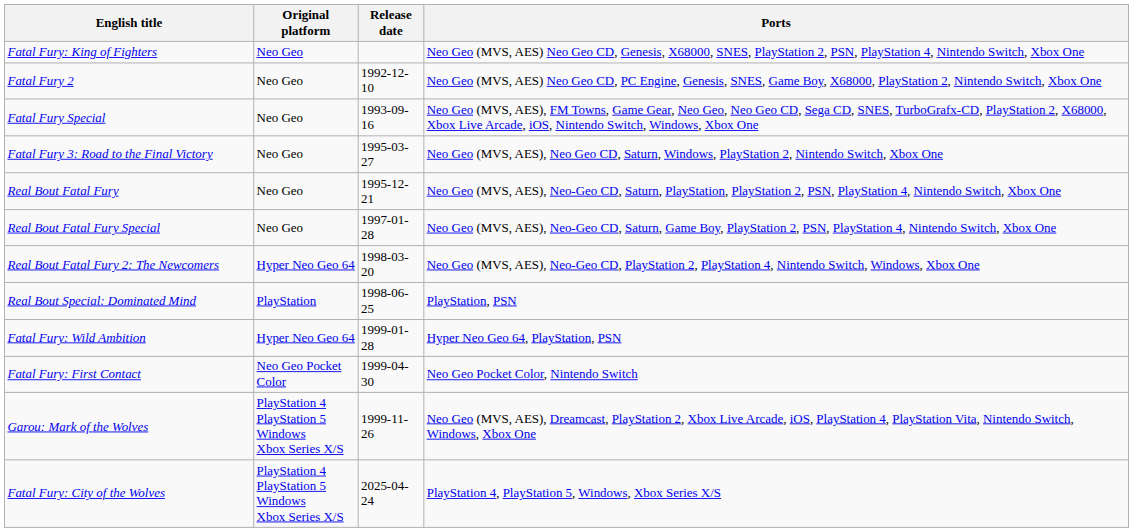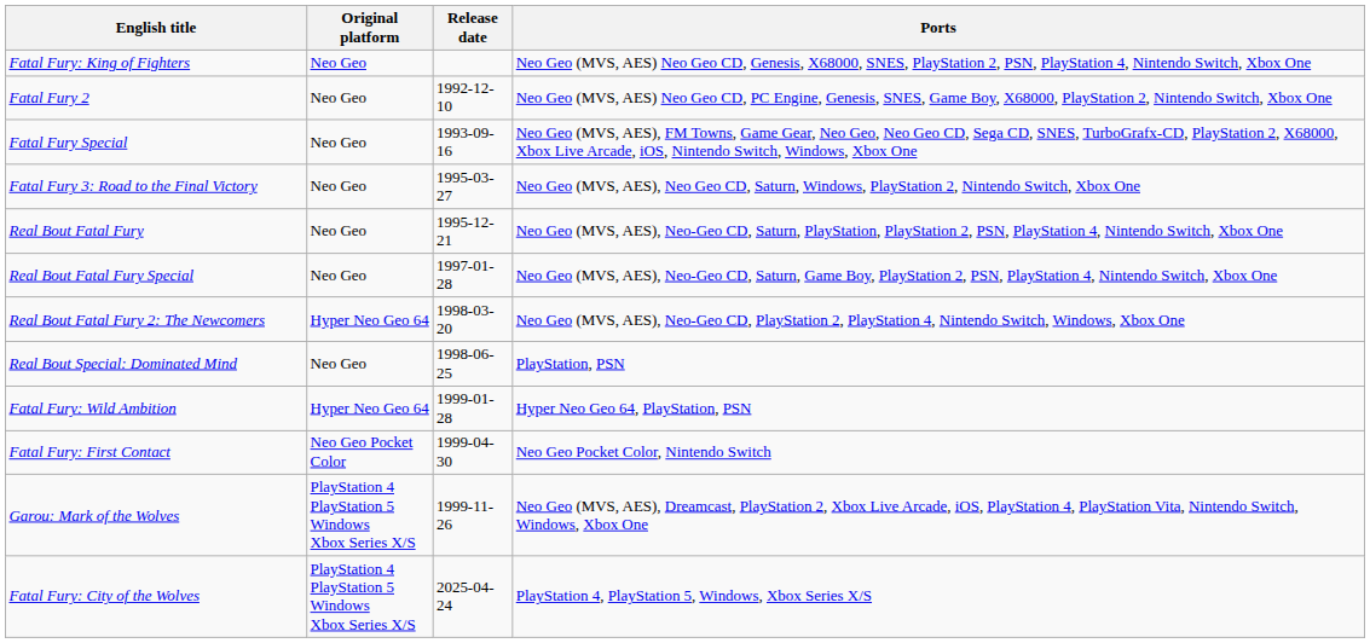Real Bout Special: Dominated Mind | Original platform: PlayStation -> Neo Geo
